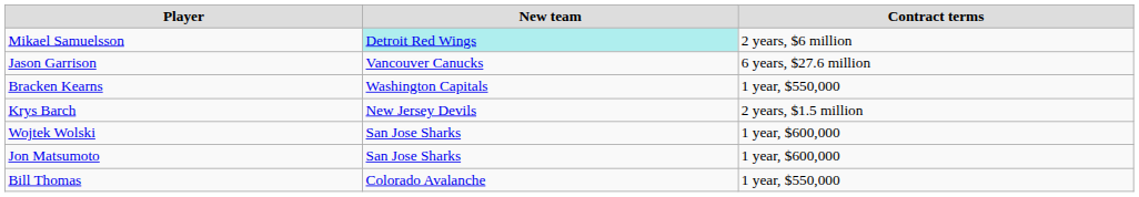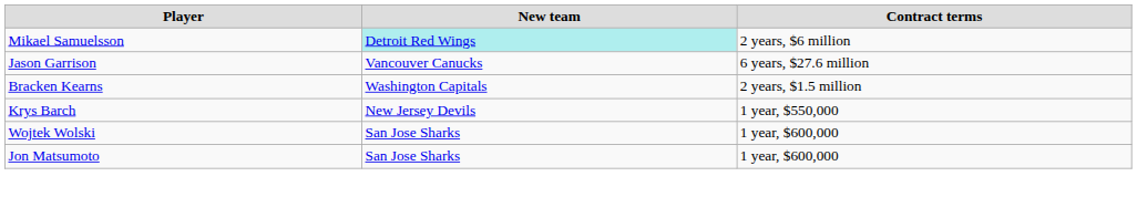Bracken Kearns | Contract terms: 1 year, $550,000 -> 2 years, $1.5 million
Krys Barch | Contract terms: 2 years, $1.5 million -> 1 year, $550,000
- row: Bill Thomas | Colorado Avalanche | 1 year, $550,000
